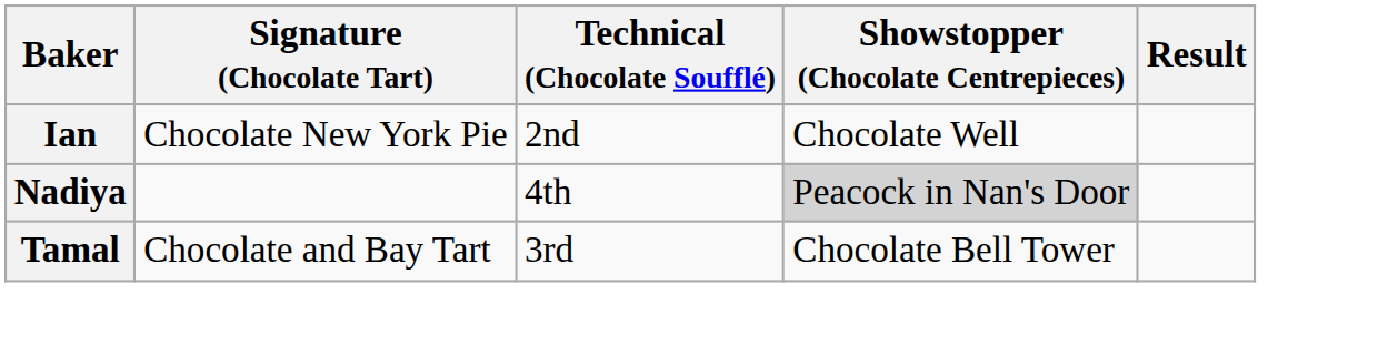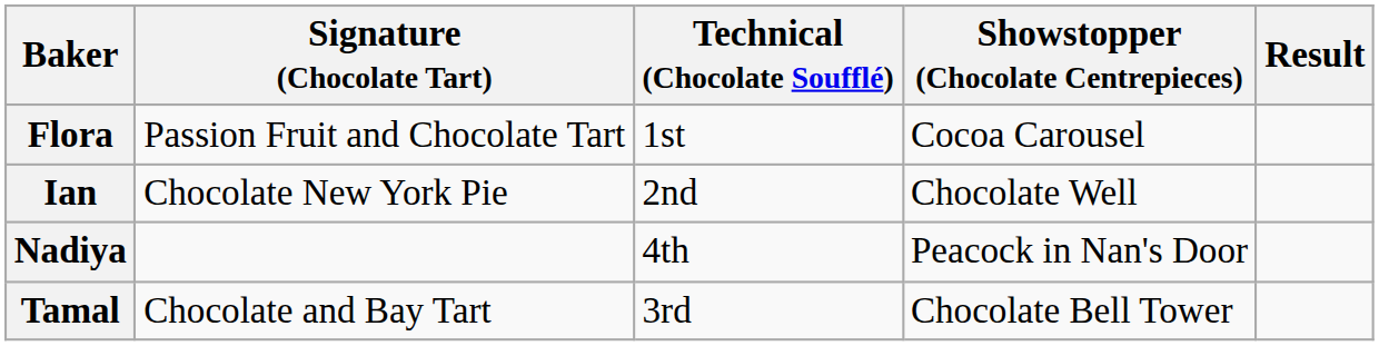+ row: Flora | Passion Fruit and Chocolate Tart | 1st | Cocoa Carousel
Nadiya | Showstopper (Chocolate Centrepieces): lightgrey background -> no background
